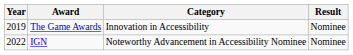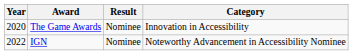columns swapped: Category <-> Result
The Game Awards | Year: 2019 -> 2020
